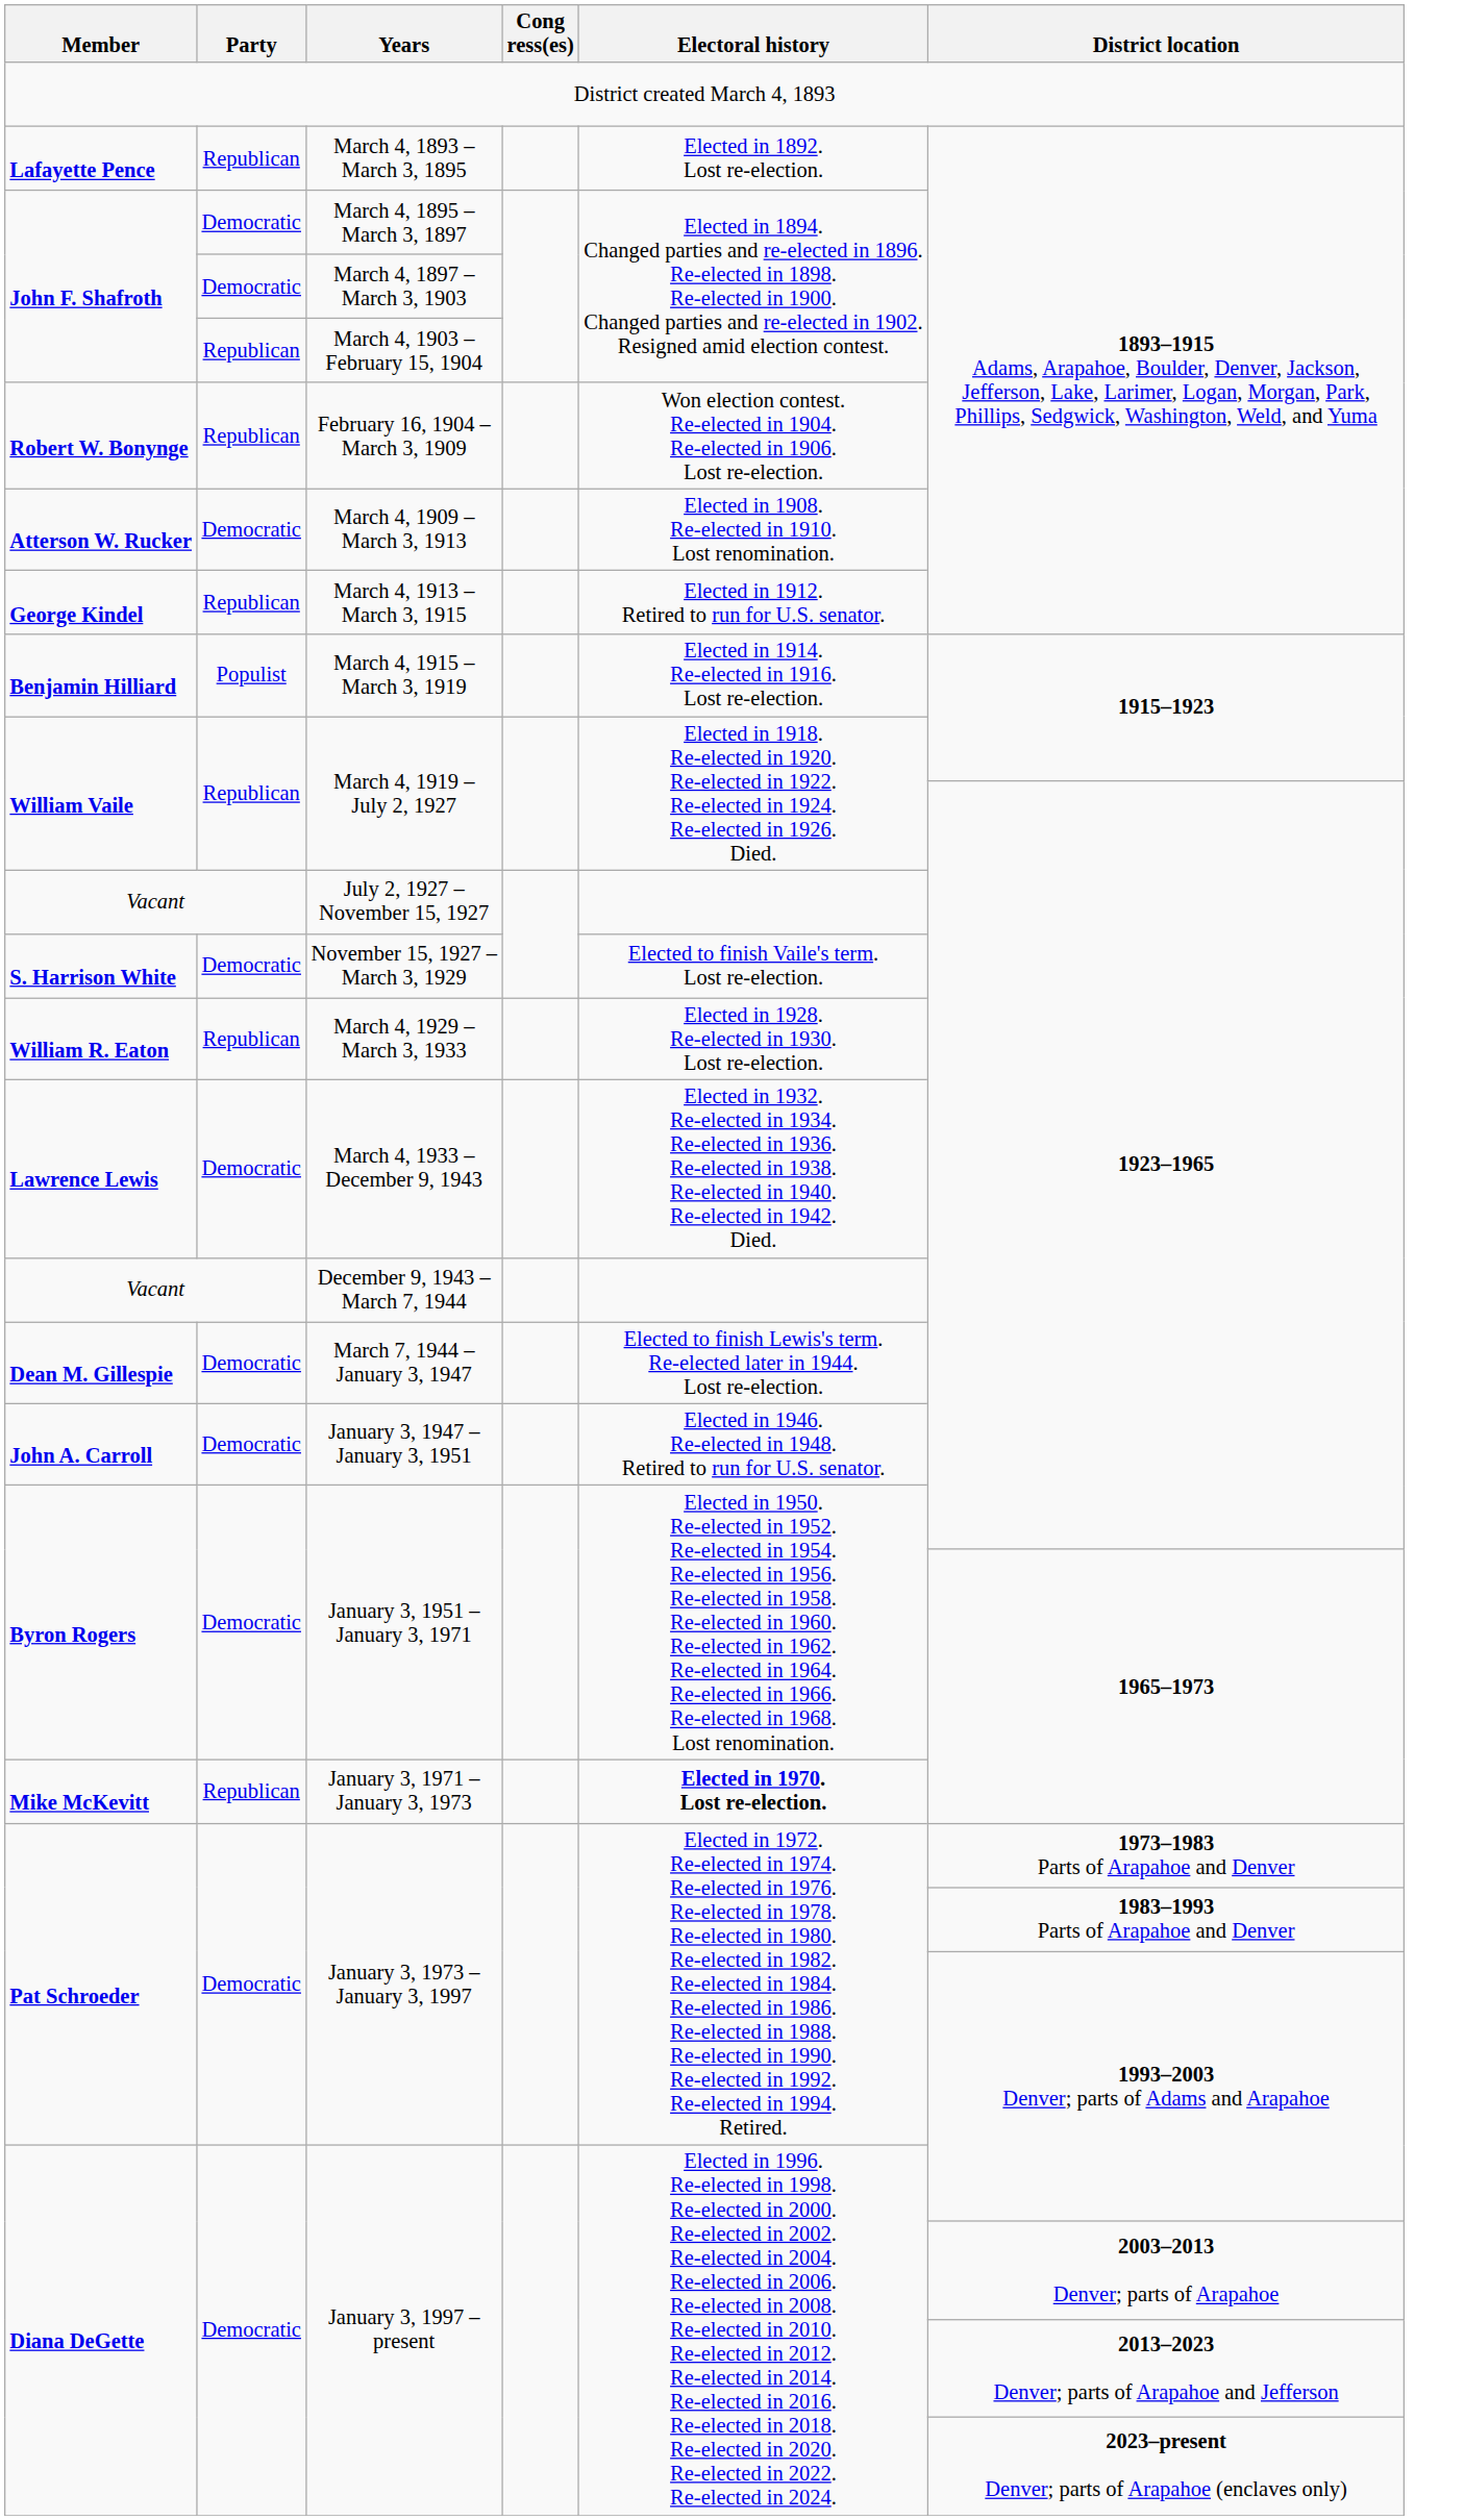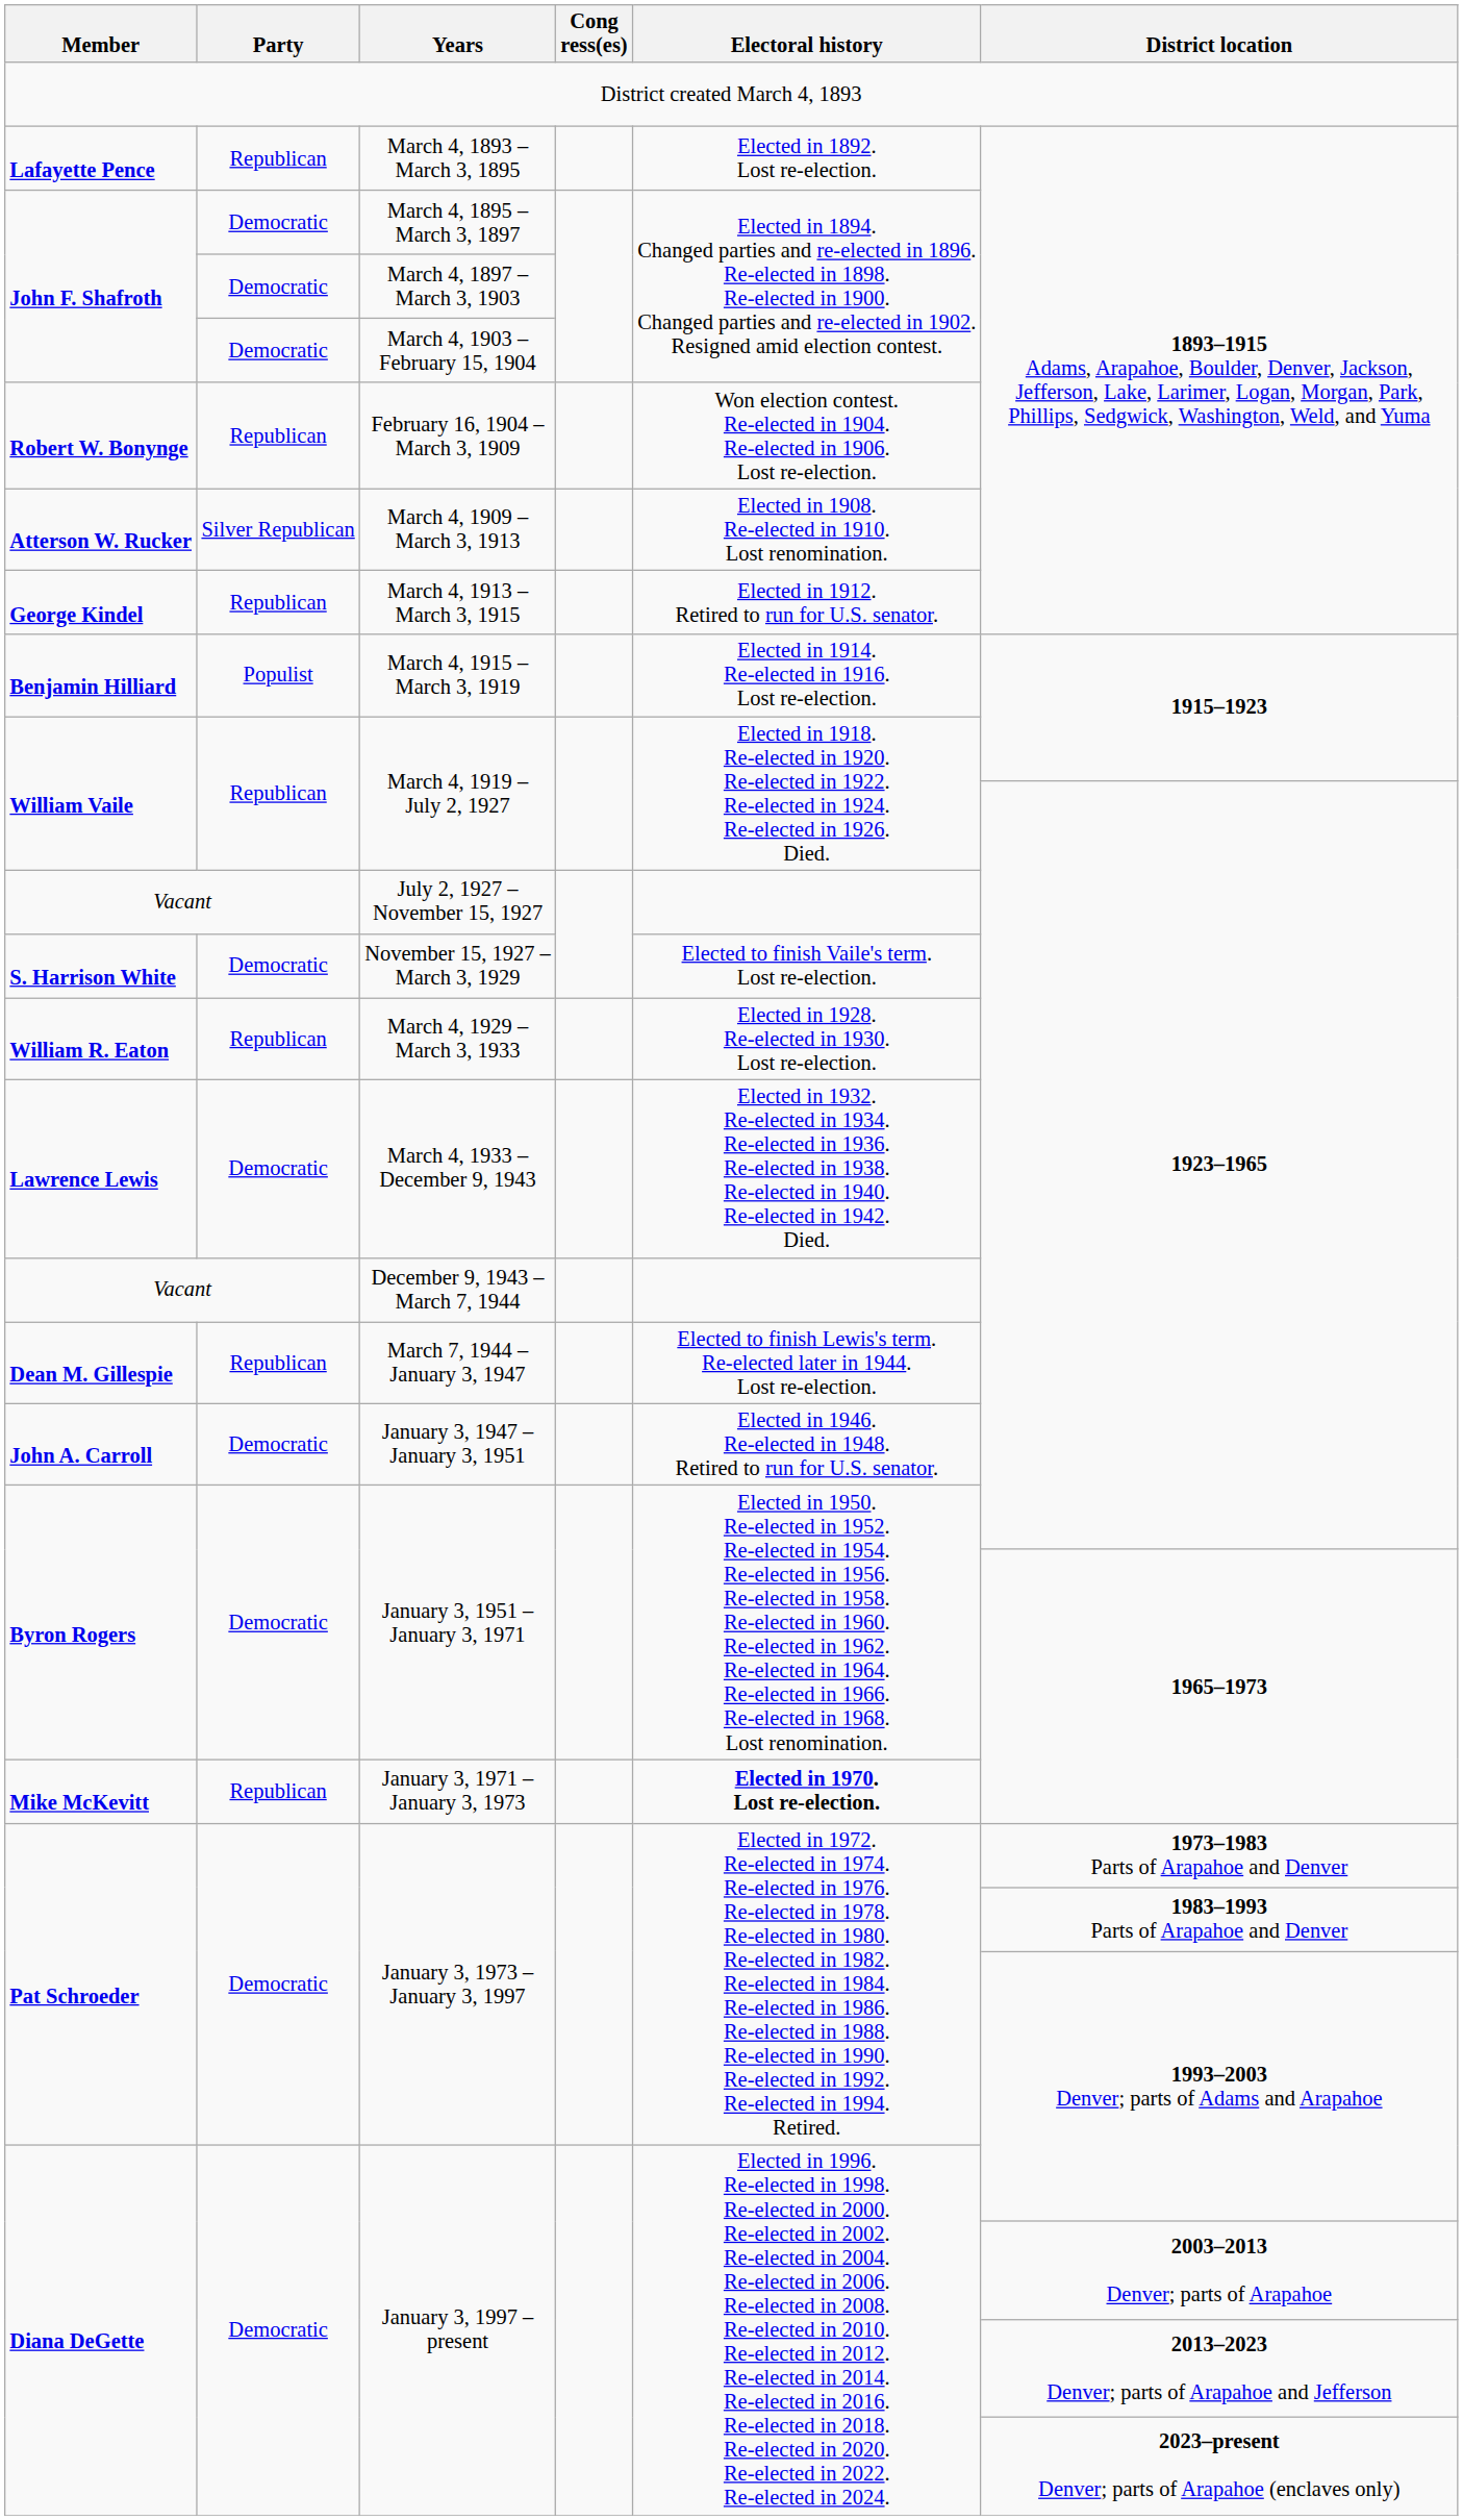March 4, 1903 – February 15, 1904 | Party: Republican -> Democratic
March 4, 1909 – March 3, 1913 | Party: Democratic -> Silver Republican
March 7, 1944 – January 3, 1947 | Party: Democratic -> Republican
